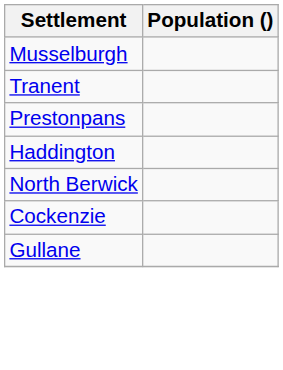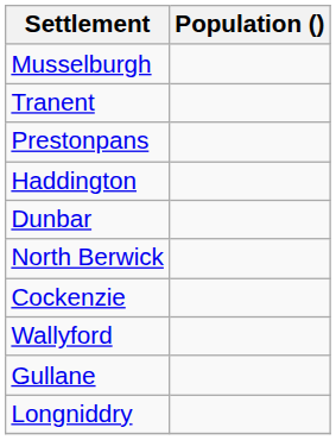+ row: Dunbar
+ row: Wallyford
+ row: Longniddry
